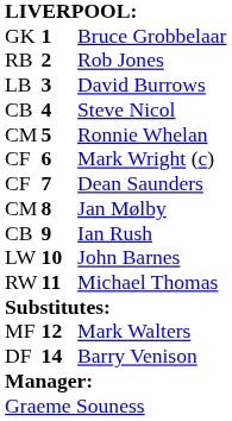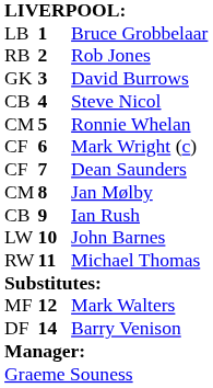Bruce Grobbelaar | column 1: GK -> LB
David Burrows | column 1: LB -> GK
